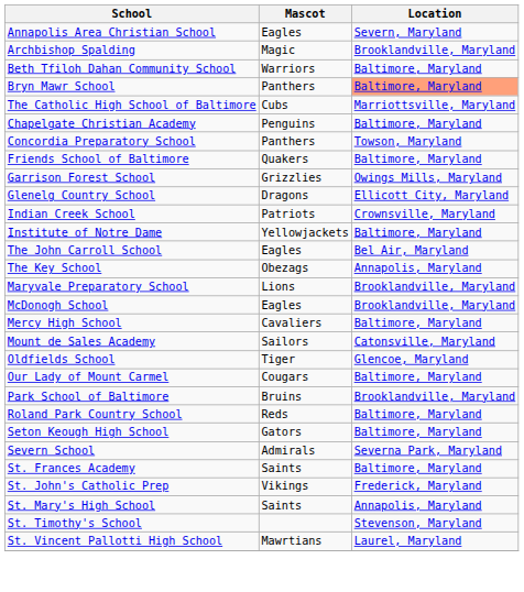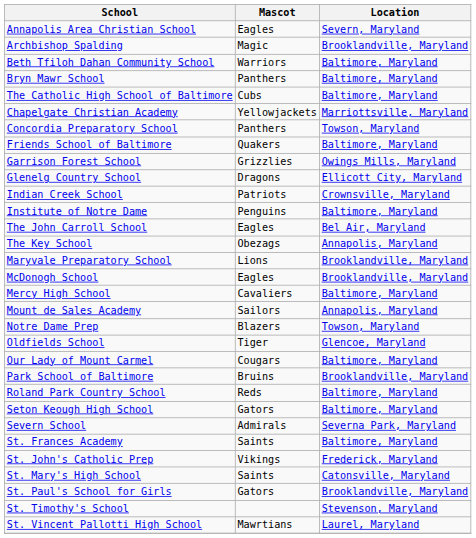Bryn Mawr School | Location: lightsalmon background -> no background
The Catholic High School of Baltimore | Location: Marriottsville, Maryland -> Baltimore, Maryland
Chapelgate Christian Academy | Mascot: Penguins -> Yellowjackets
Chapelgate Christian Academy | Location: Baltimore, Maryland -> Marriottsville, Maryland
Institute of Notre Dame | Mascot: Yellowjackets -> Penguins
Mount de Sales Academy | Location: Catonsville, Maryland -> Annapolis, Maryland
+ row: Notre Dame Prep | Blazers | Towson, Maryland
St. Mary's High School | Location: Annapolis, Maryland -> Catonsville, Maryland
+ row: St. Paul's School for Girls | Gators | Brooklandville, Maryland
